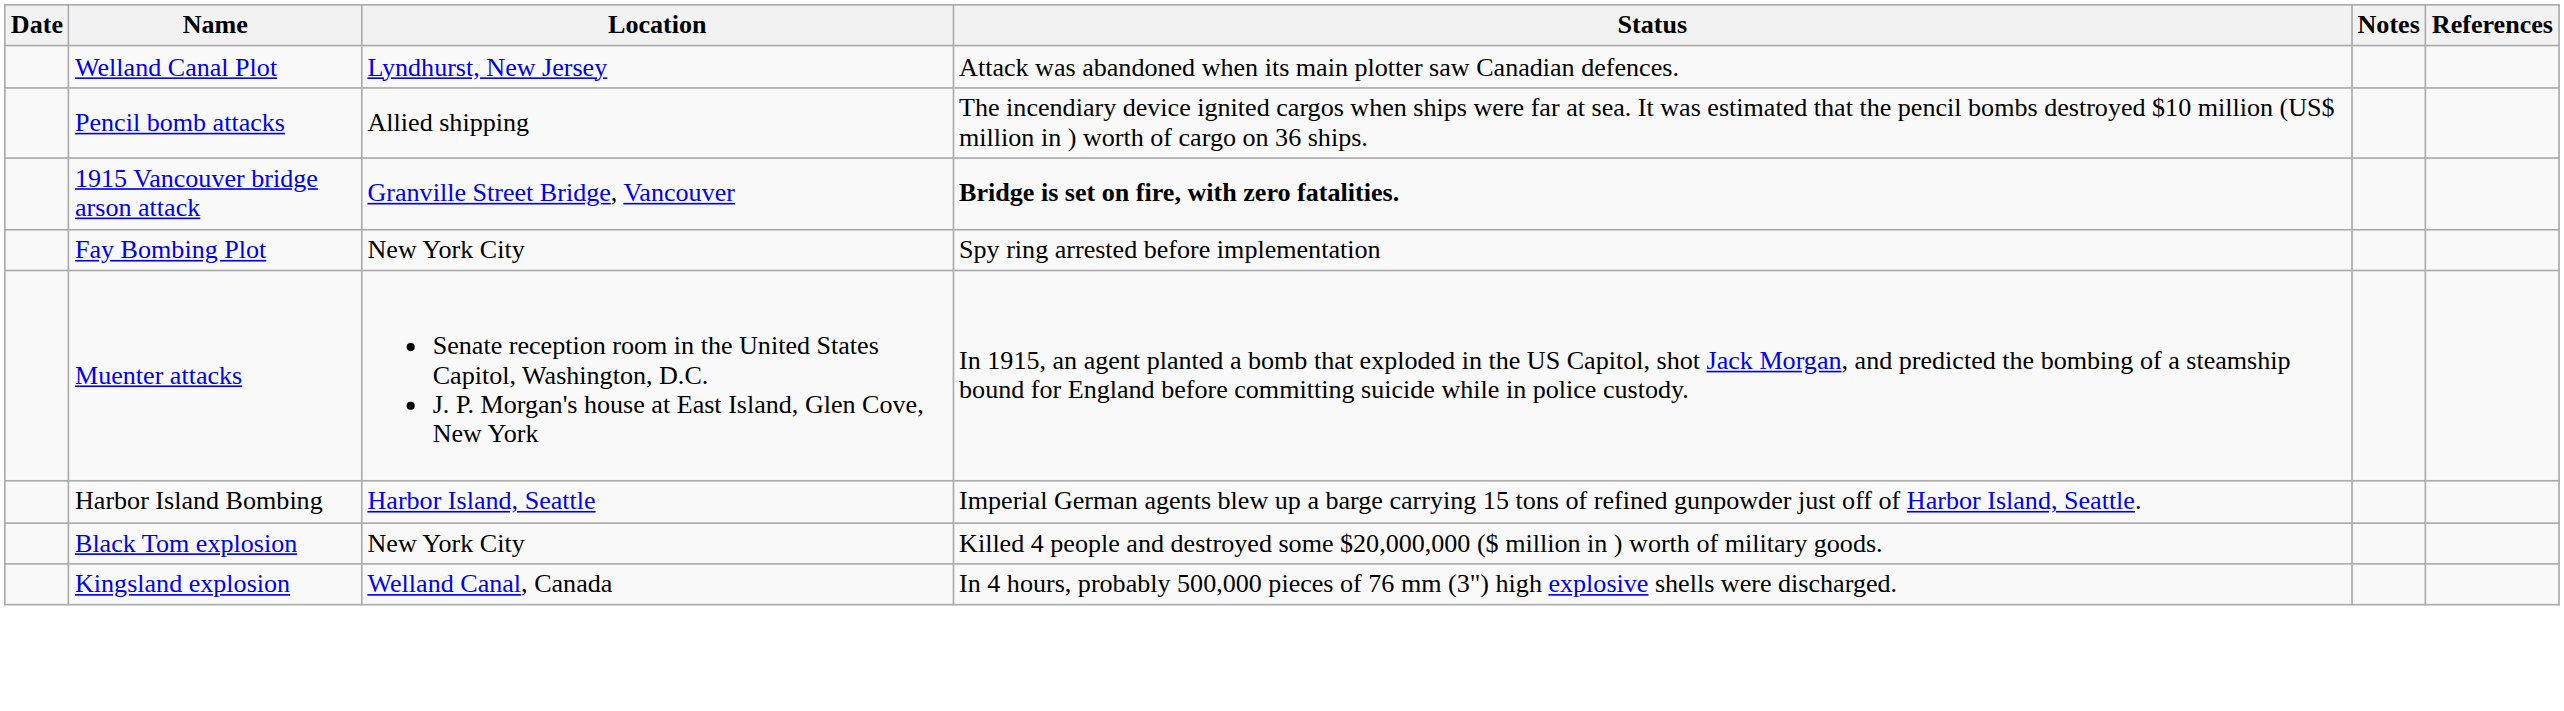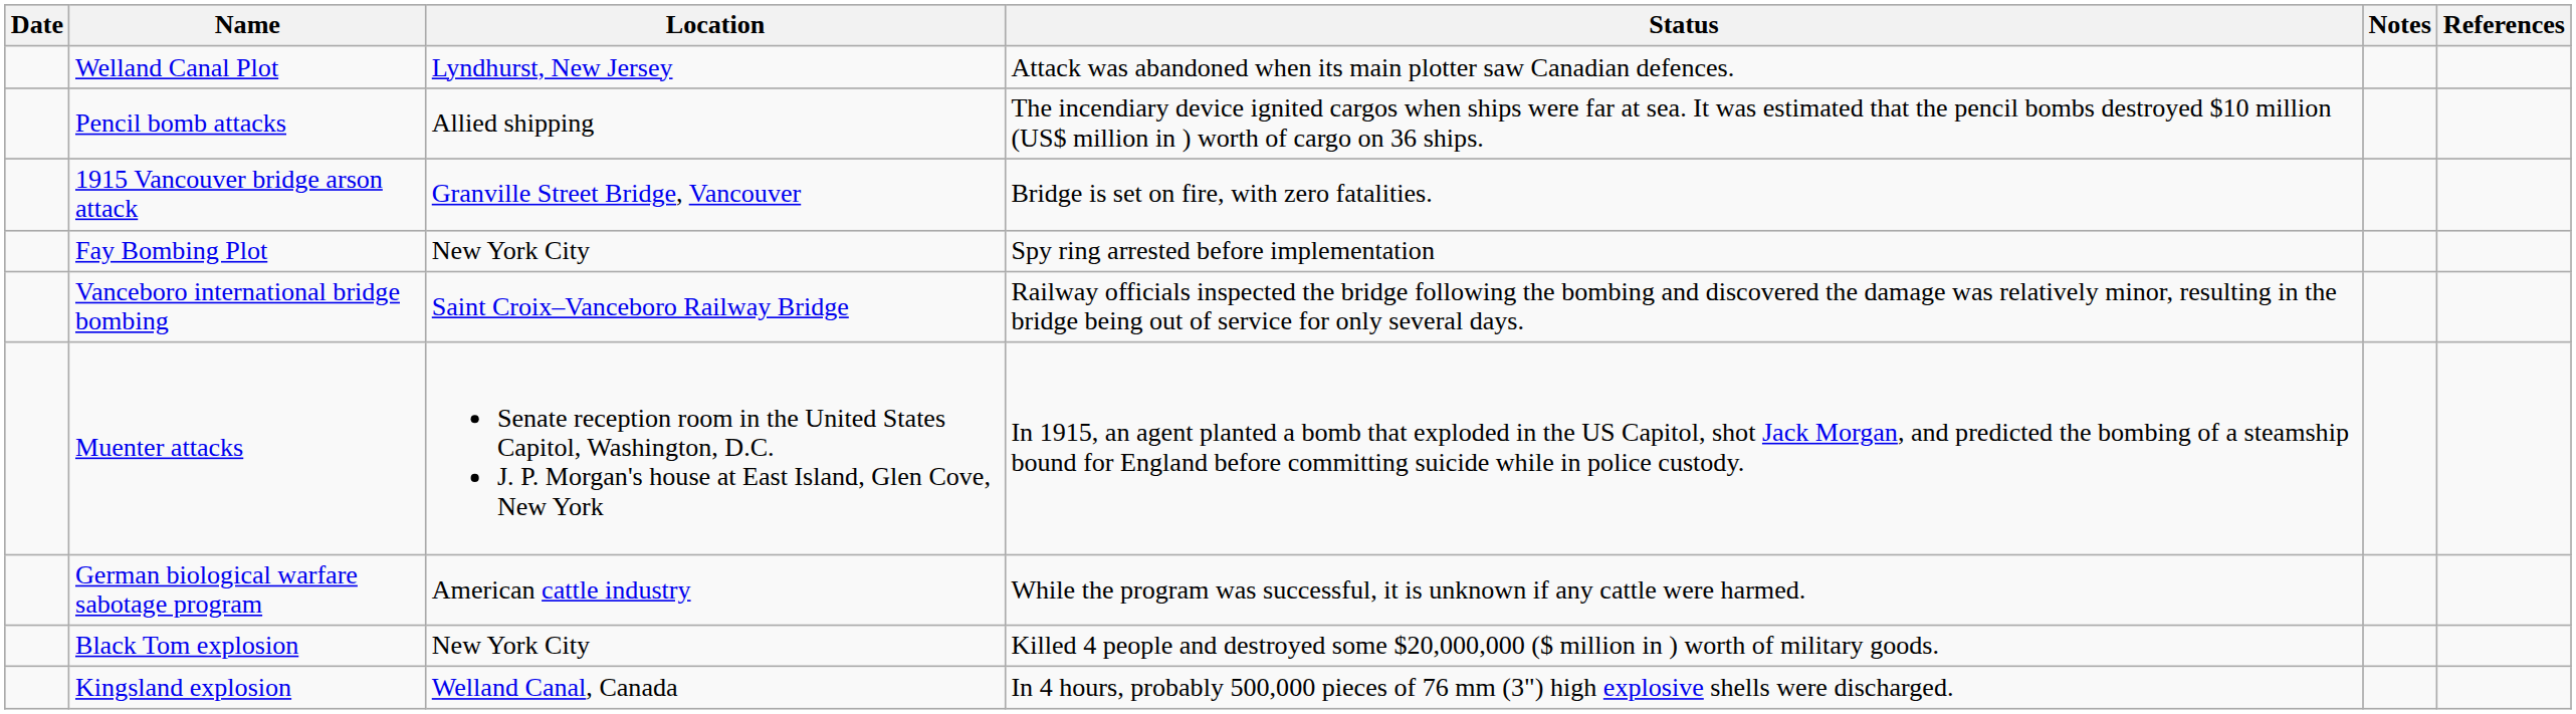1915 Vancouver bridge arson attack | Status: bold -> normal
+ row: Vanceboro international bridge bombing | Saint Croix–Vanceboro Railway Bridge | Railway officials inspected the bridge following the bombing and discovered the damage was relatively minor, resulting in the bridge being out of service for only several days.
- row: Harbor Island Bombing | Harbor Island, Seattle | Imperial German agents blew up a barge carrying 15 tons of refined gunpowder just off of Harbor Island, Seattle.
+ row: German biological warfare sabotage program | American cattle industry | While the program was successful, it is unknown if any cattle were harmed.
